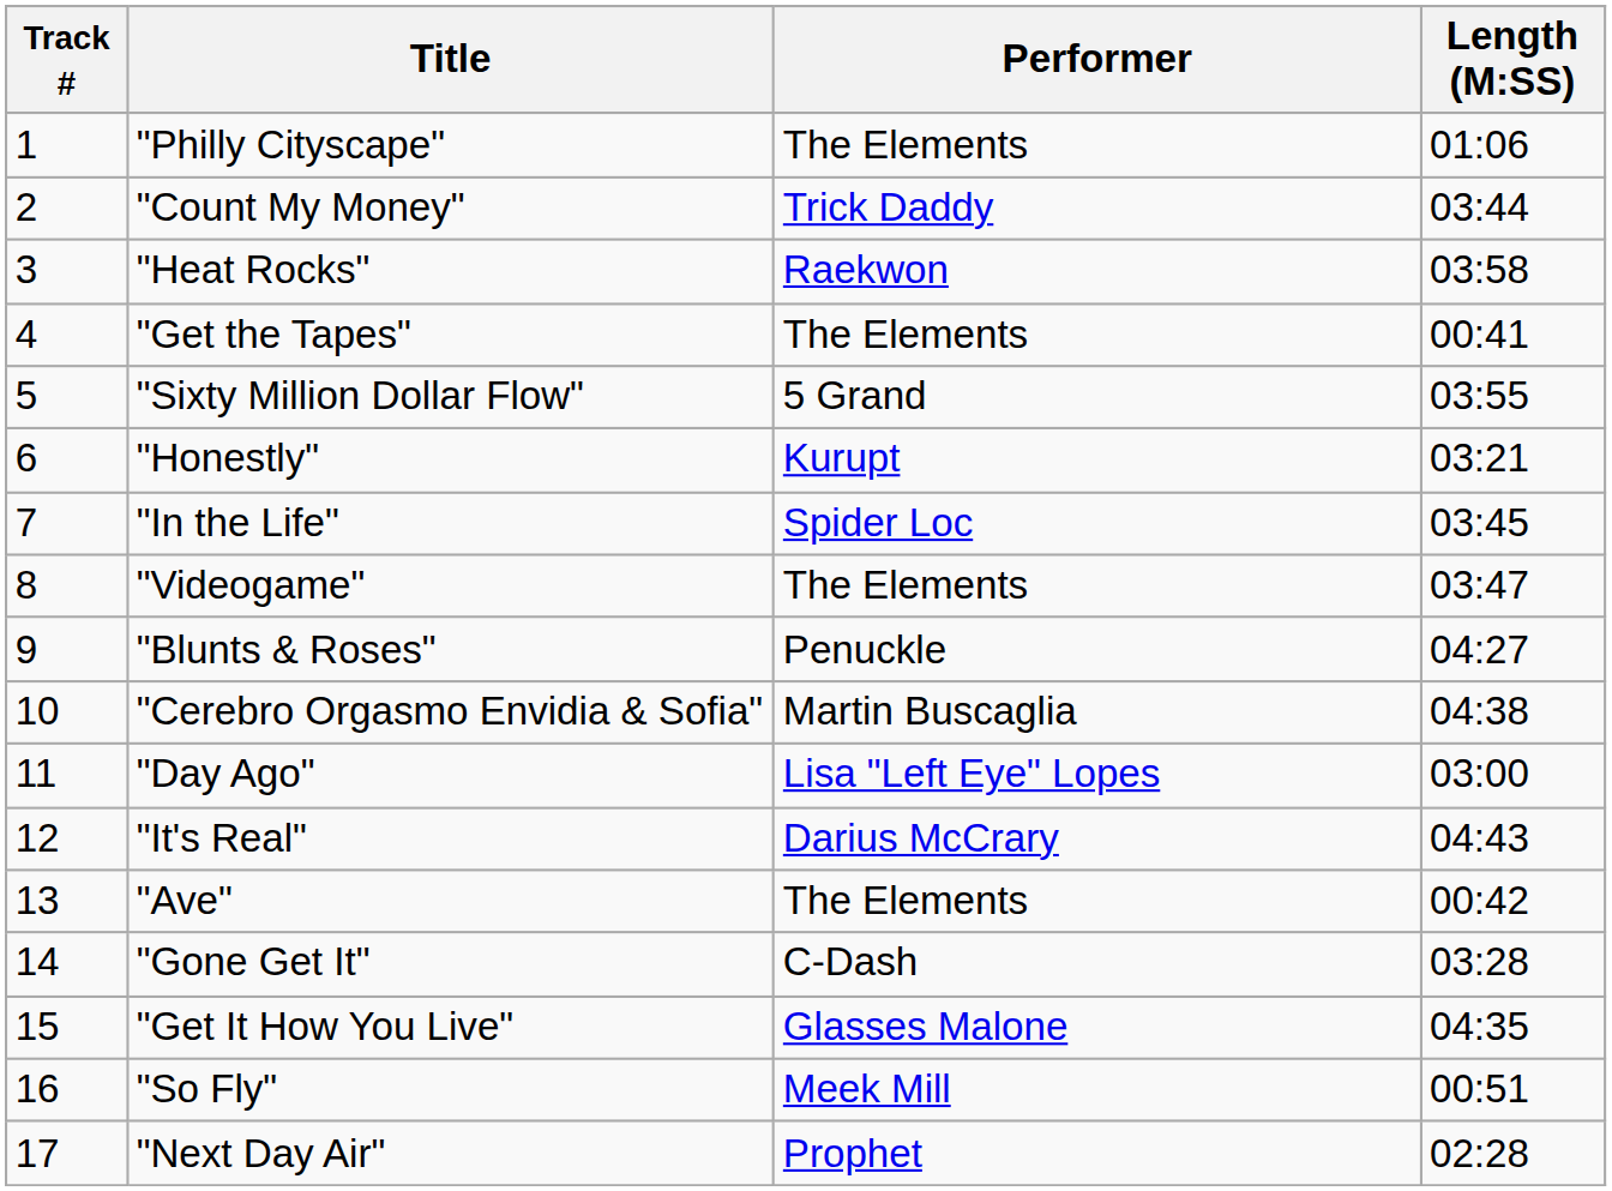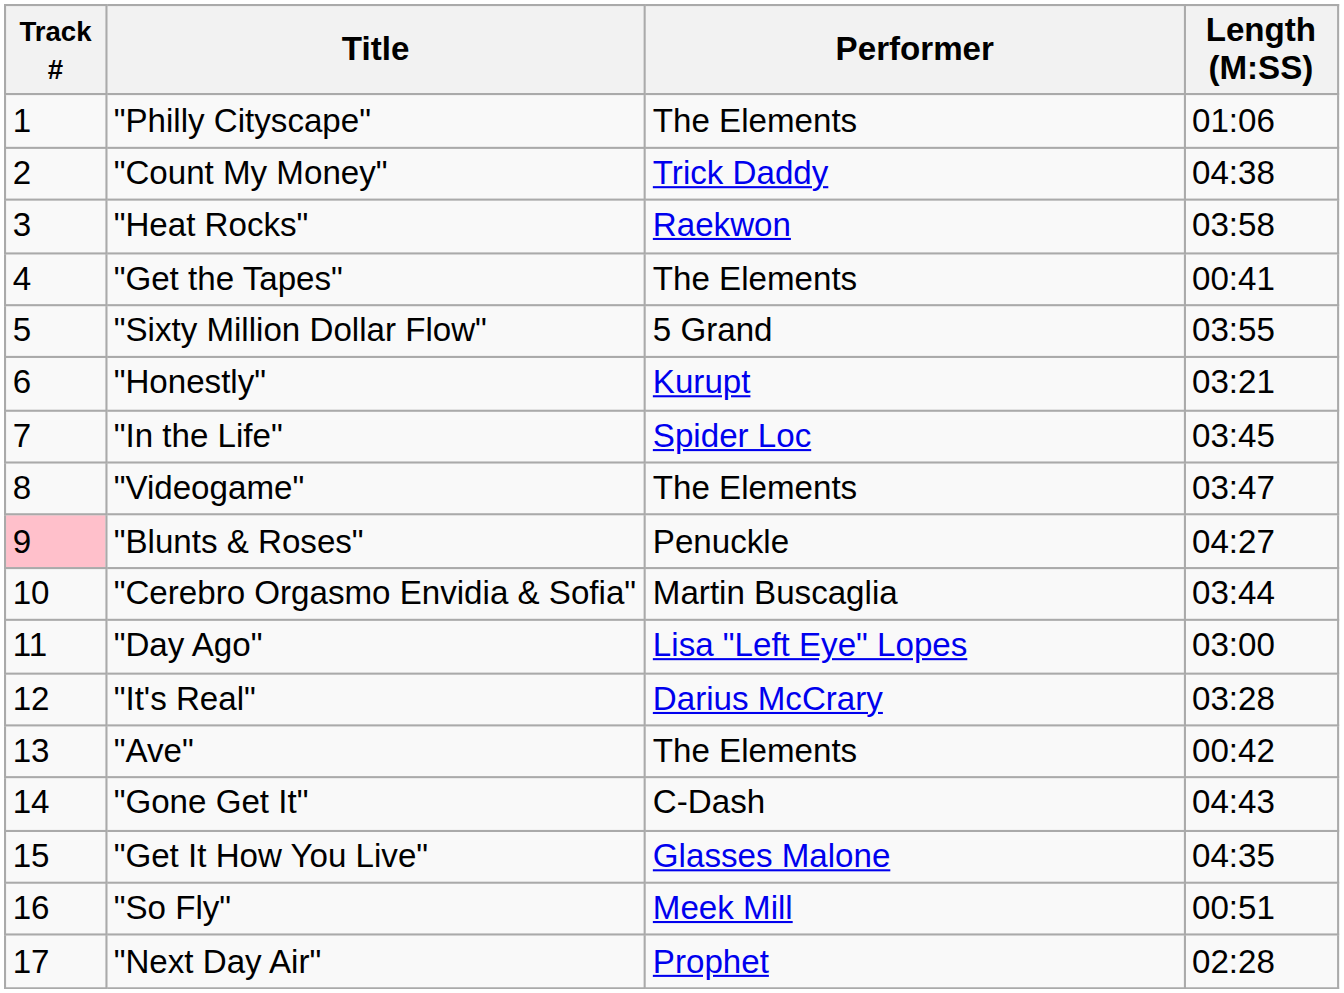"Count My Money" | Length (M:SS): 03:44 -> 04:38
"Blunts & Roses" | Track #: no background -> pink background
"Cerebro Orgasmo Envidia & Sofia" | Length (M:SS): 04:38 -> 03:44
"It's Real" | Length (M:SS): 04:43 -> 03:28
"Gone Get It" | Length (M:SS): 03:28 -> 04:43
